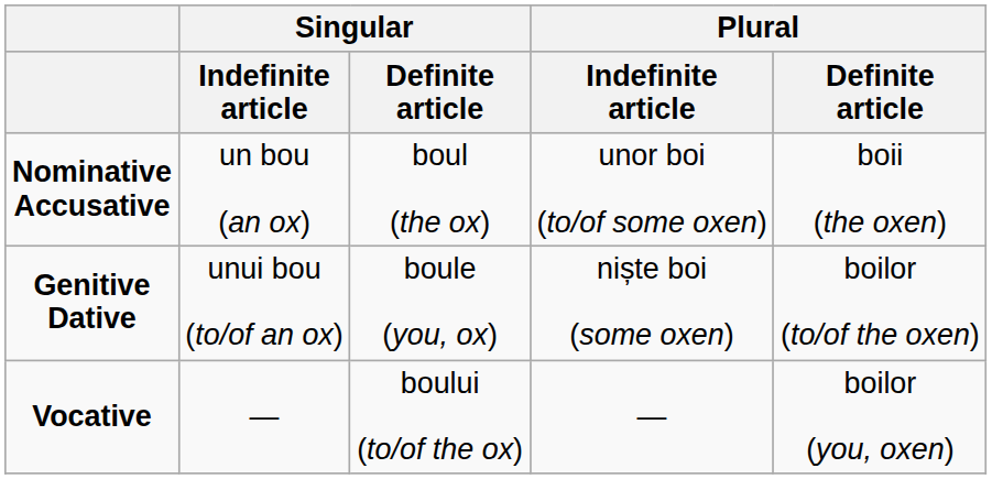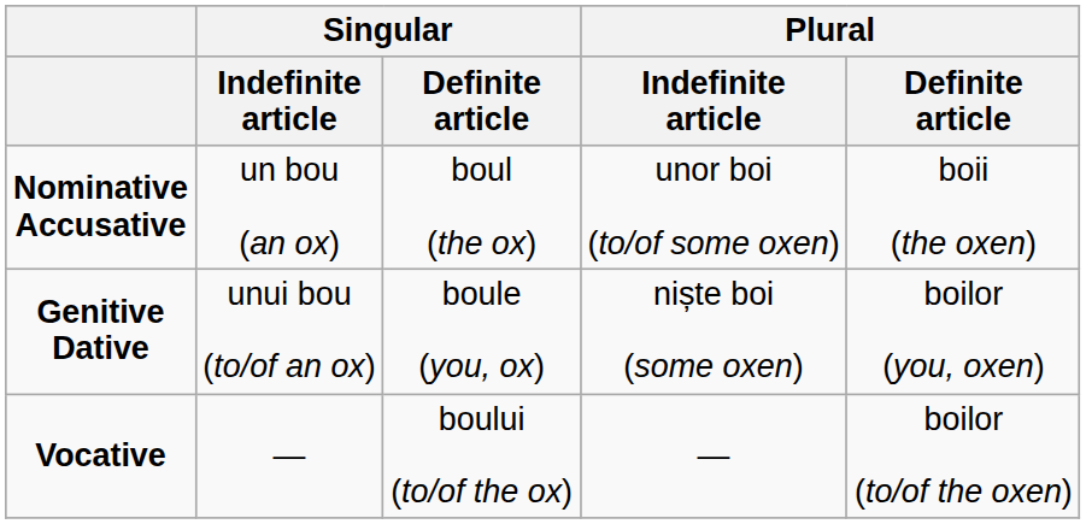Genitive Dative | Plural / Definite article: boilor (to/of the oxen) -> boilor (you, oxen)
Vocative | Plural / Definite article: boilor (you, oxen) -> boilor (to/of the oxen)
